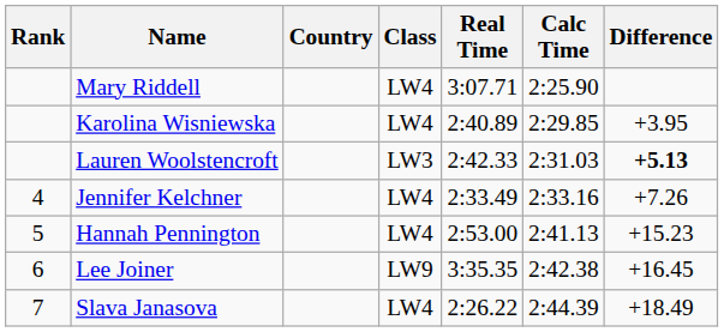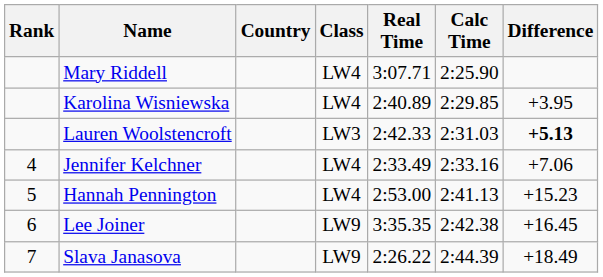Jennifer Kelchner | Difference: +7.26 -> +7.06
Slava Janasova | Class: LW4 -> LW9
